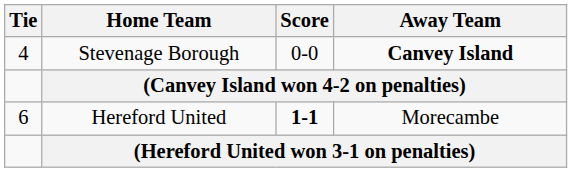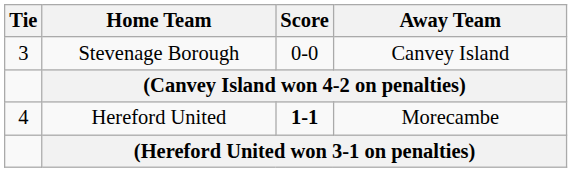Stevenage Borough | Tie: 4 -> 3
Stevenage Borough | Away Team: bold -> normal
Hereford United | Tie: 6 -> 4
